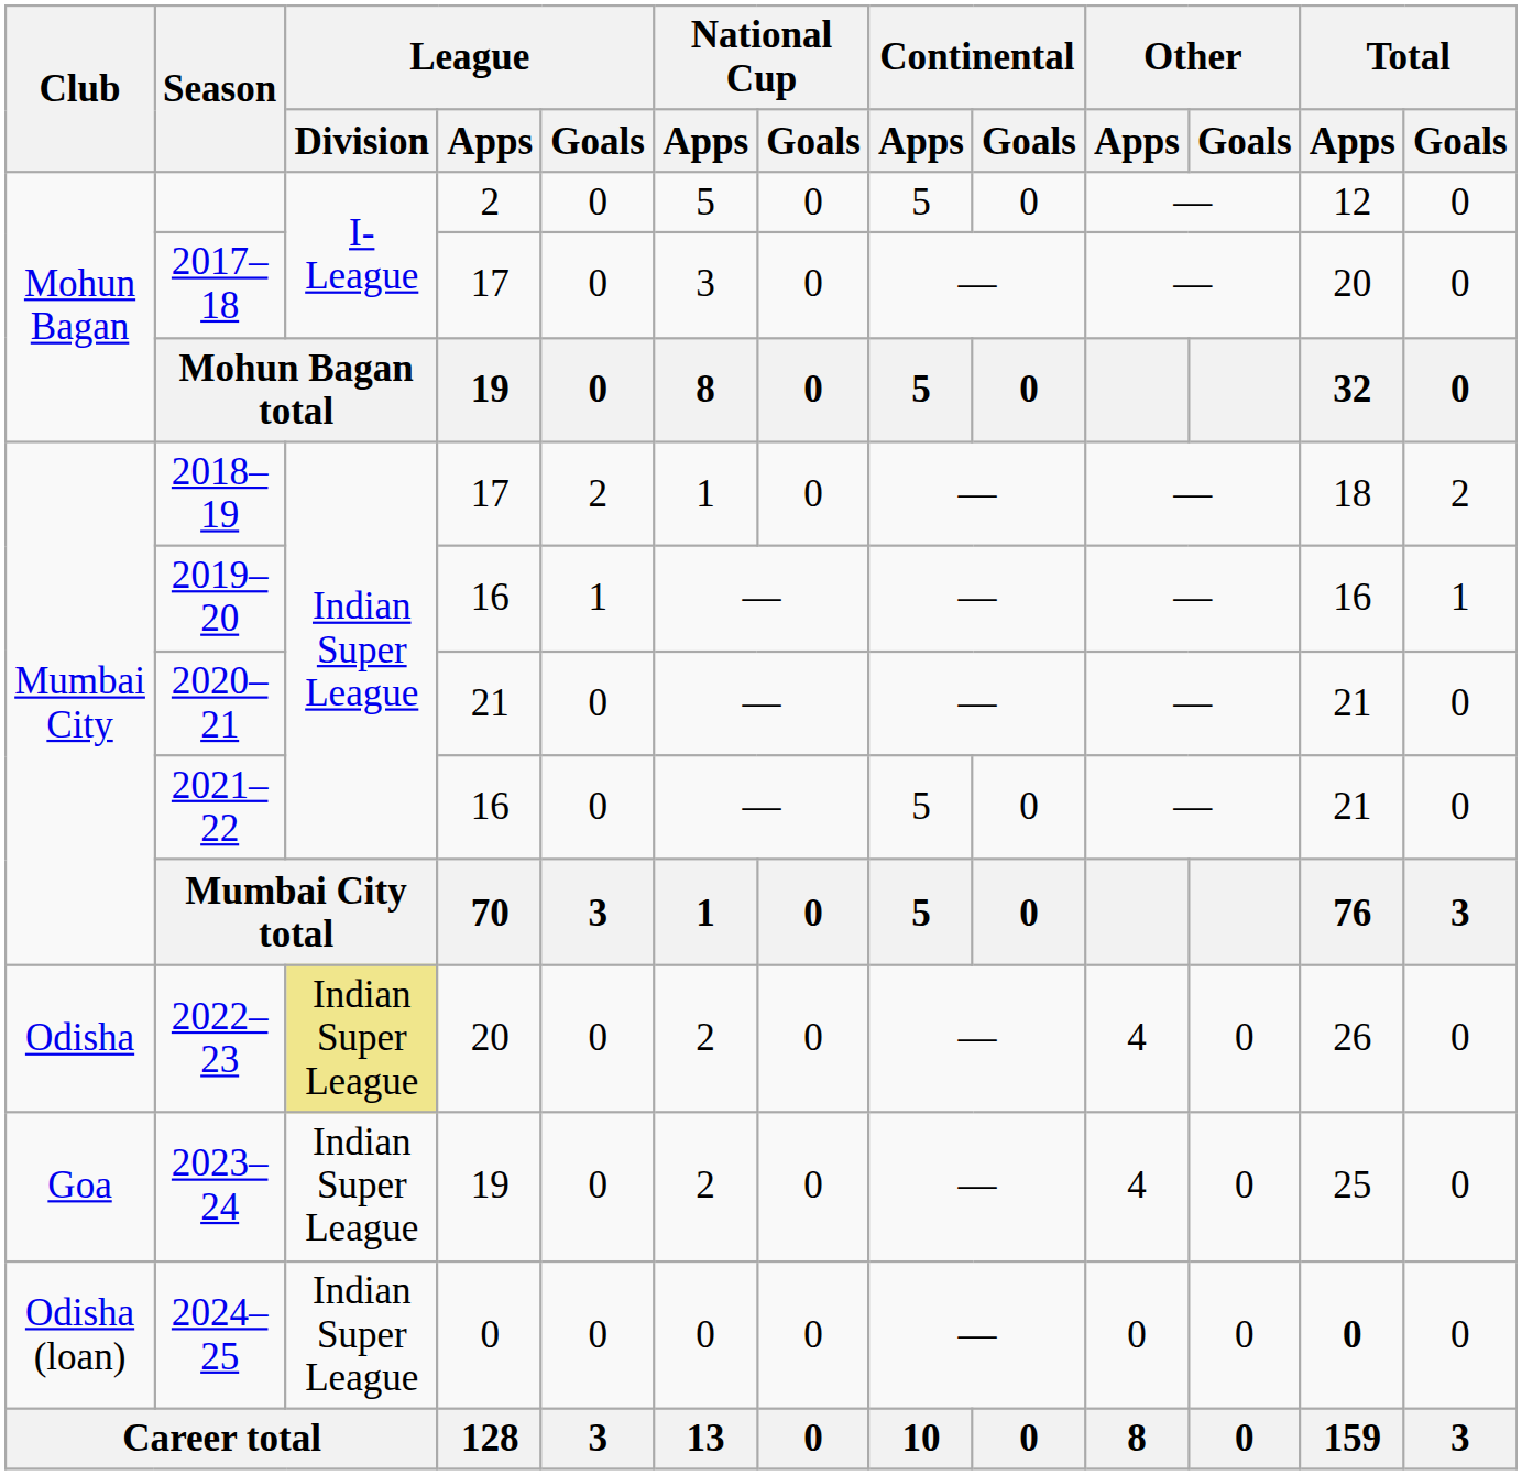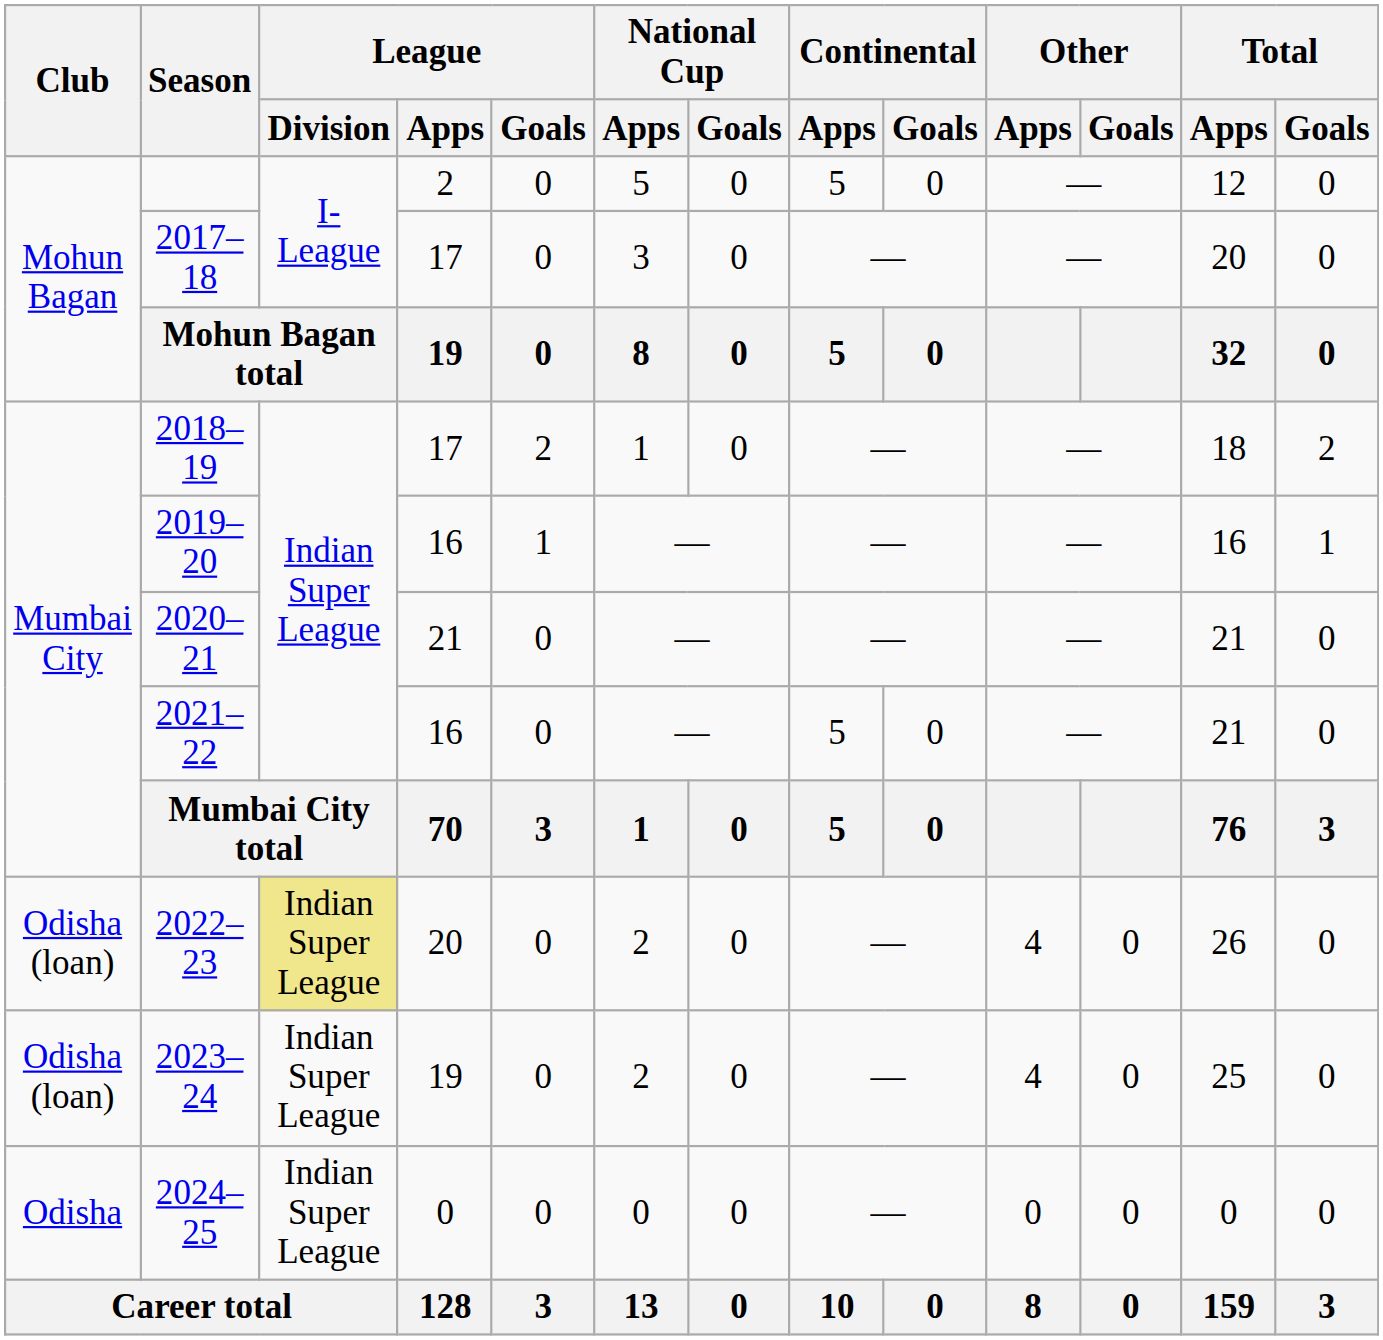2022–23 | Club: Odisha -> Odisha (loan)
2023–24 | Club: Goa -> Odisha (loan)
2024–25 | Club: Odisha (loan) -> Odisha
2024–25 | Total / Apps: bold -> normal
